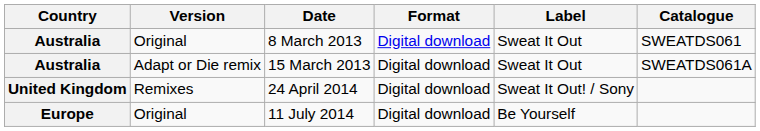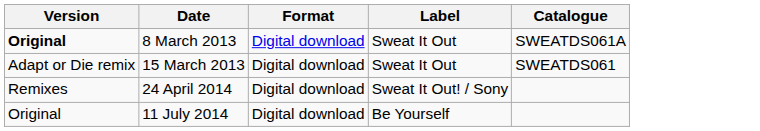- column: Country | Australia | Australia | United Kingdom | Europe
8 March 2013 | Version: normal -> bold
8 March 2013 | Catalogue: SWEATDS061 -> SWEATDS061A
15 March 2013 | Catalogue: SWEATDS061A -> SWEATDS061
